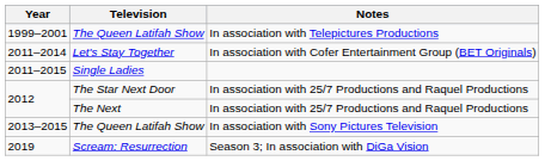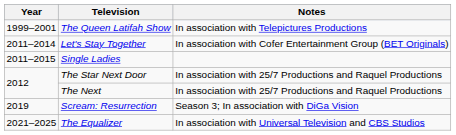- row: 2013–2015 | The Queen Latifah Show | In association with Sony Pictures Television
+ row: 2021–2025 | The Equalizer | In association with Universal Television and CBS Studios
